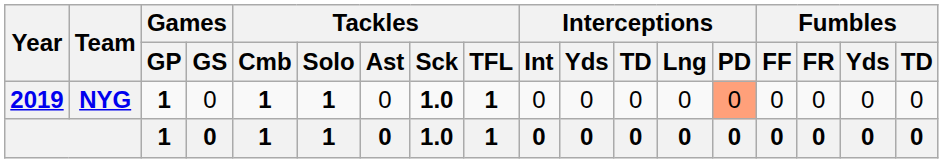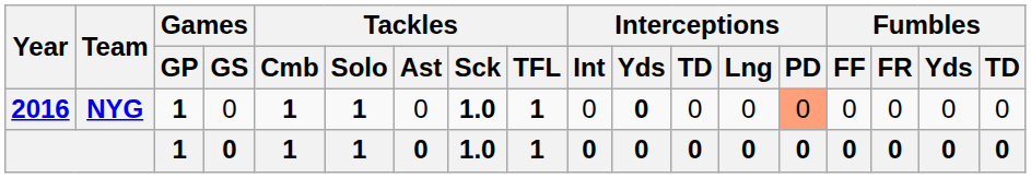NYG | Year: 2019 -> 2016
NYG | Interceptions / Yds: normal -> bold
